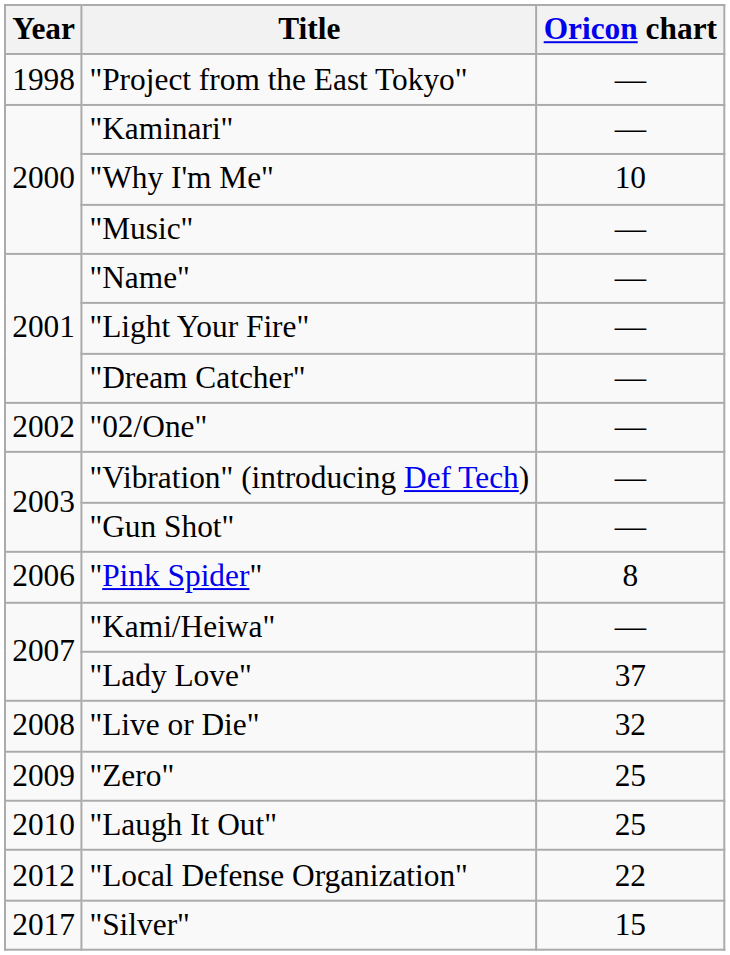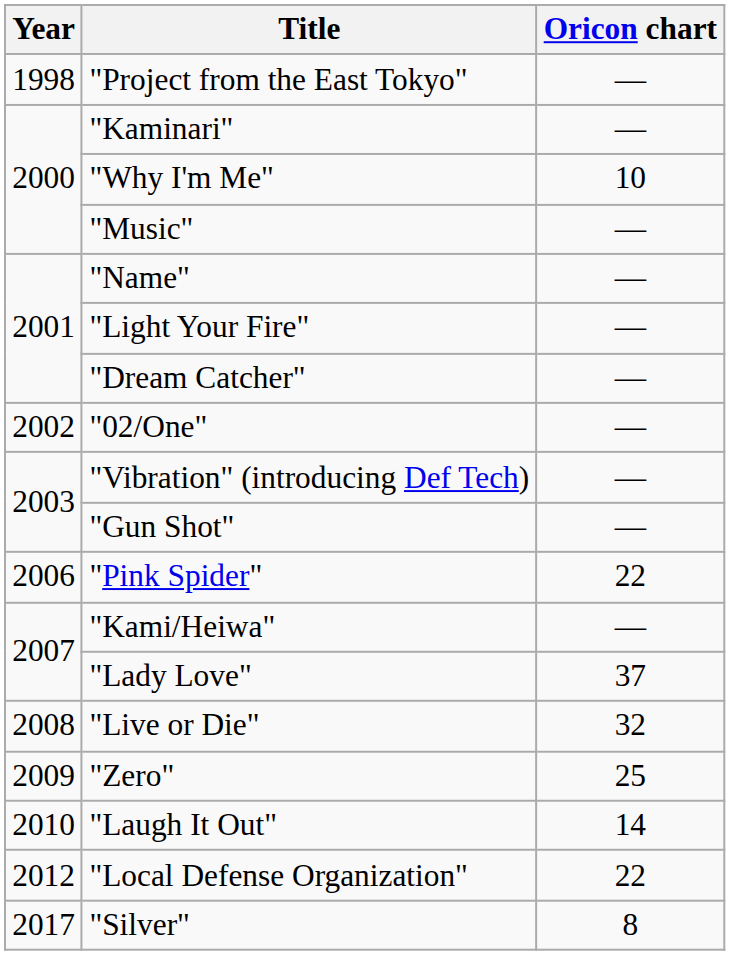"Pink Spider" | Oricon chart: 8 -> 22
"Laugh It Out" | Oricon chart: 25 -> 14
"Silver" | Oricon chart: 15 -> 8
